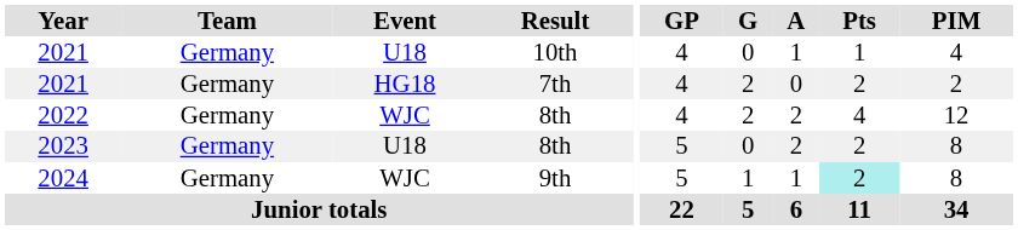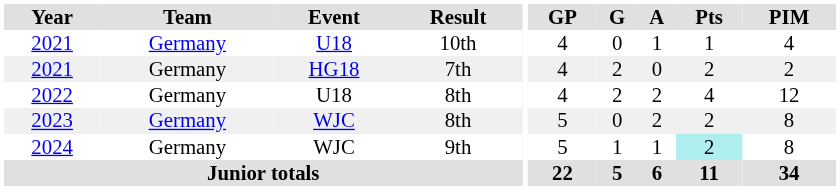2022 | Event: WJC -> U18
2023 | Event: U18 -> WJC
